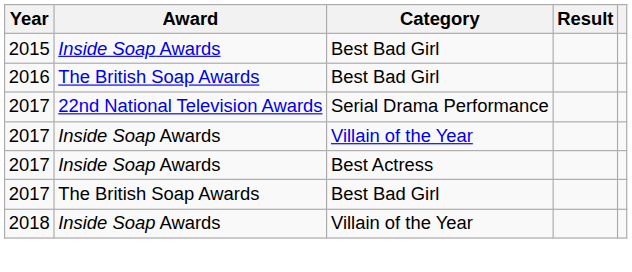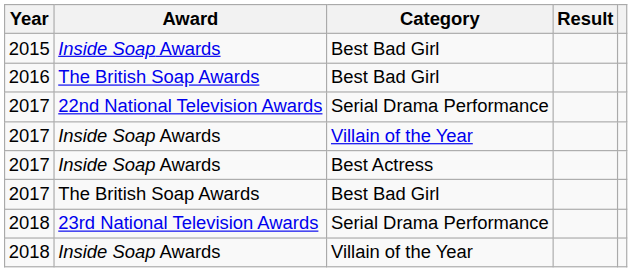+ row: 2018 | 23rd National Television Awards | Serial Drama Performance
